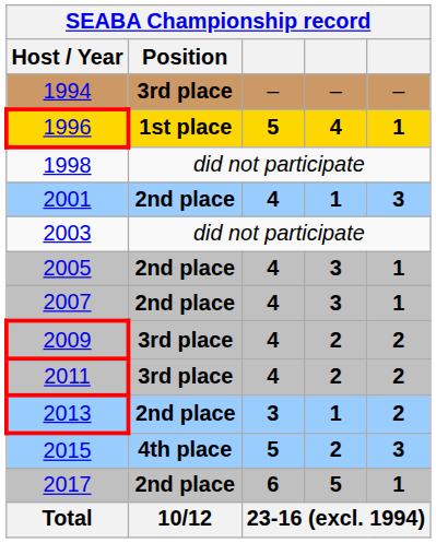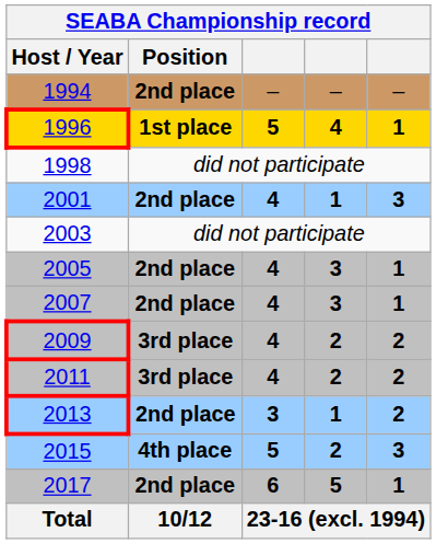1994 | SEABA Championship record / Position: 3rd place -> 2nd place
